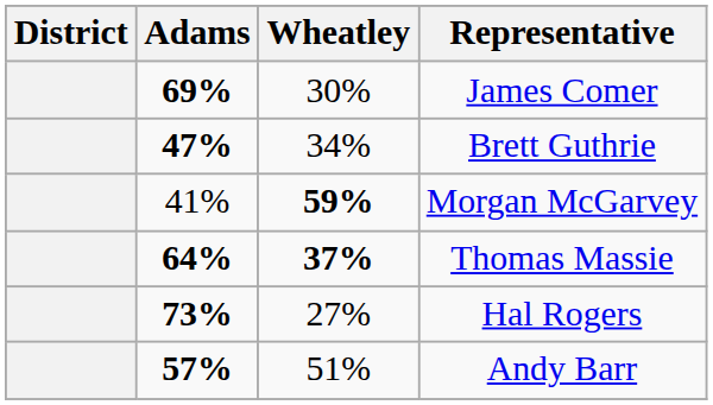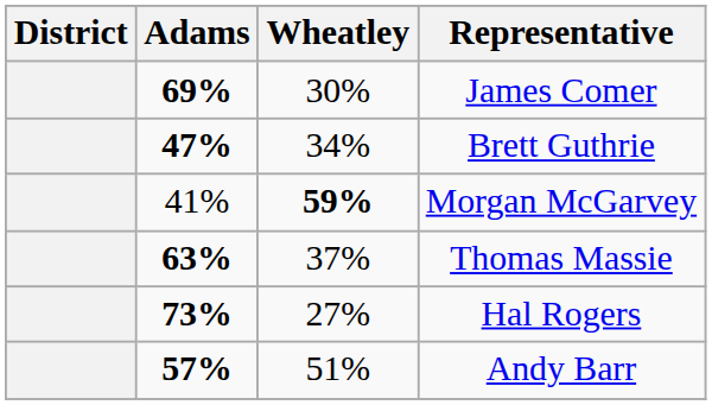Thomas Massie | Adams: 64% -> 63%
Thomas Massie | Wheatley: bold -> normal
